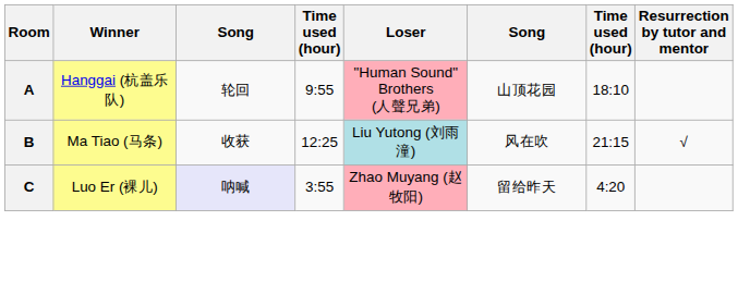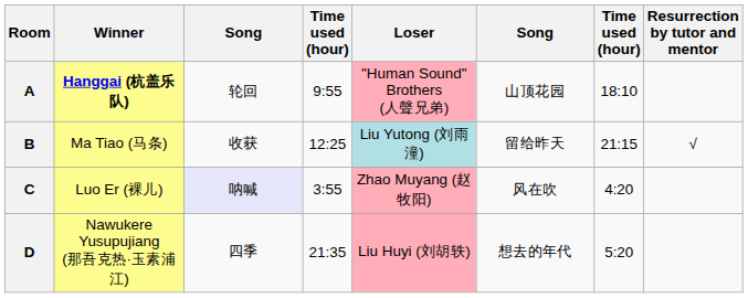A | Winner: normal -> bold
B | column 6: 风在吹 -> 留给昨天
C | column 6: 留给昨天 -> 风在吹
+ row: D | Nawukere Yusupujiang (那吾克热·玉素浦江) | 四季 | 21:35 | Liu Huyi (刘胡轶) | 想去的年代 | 5:20
